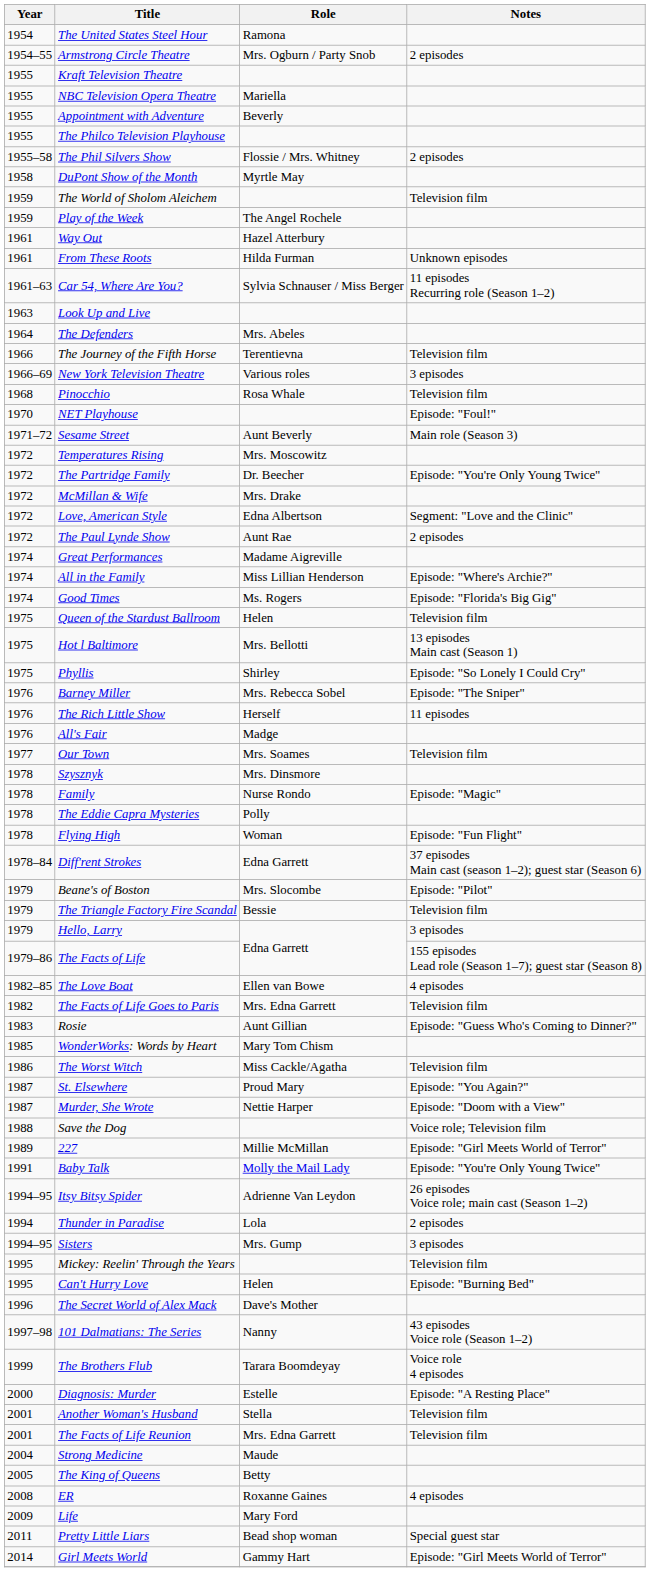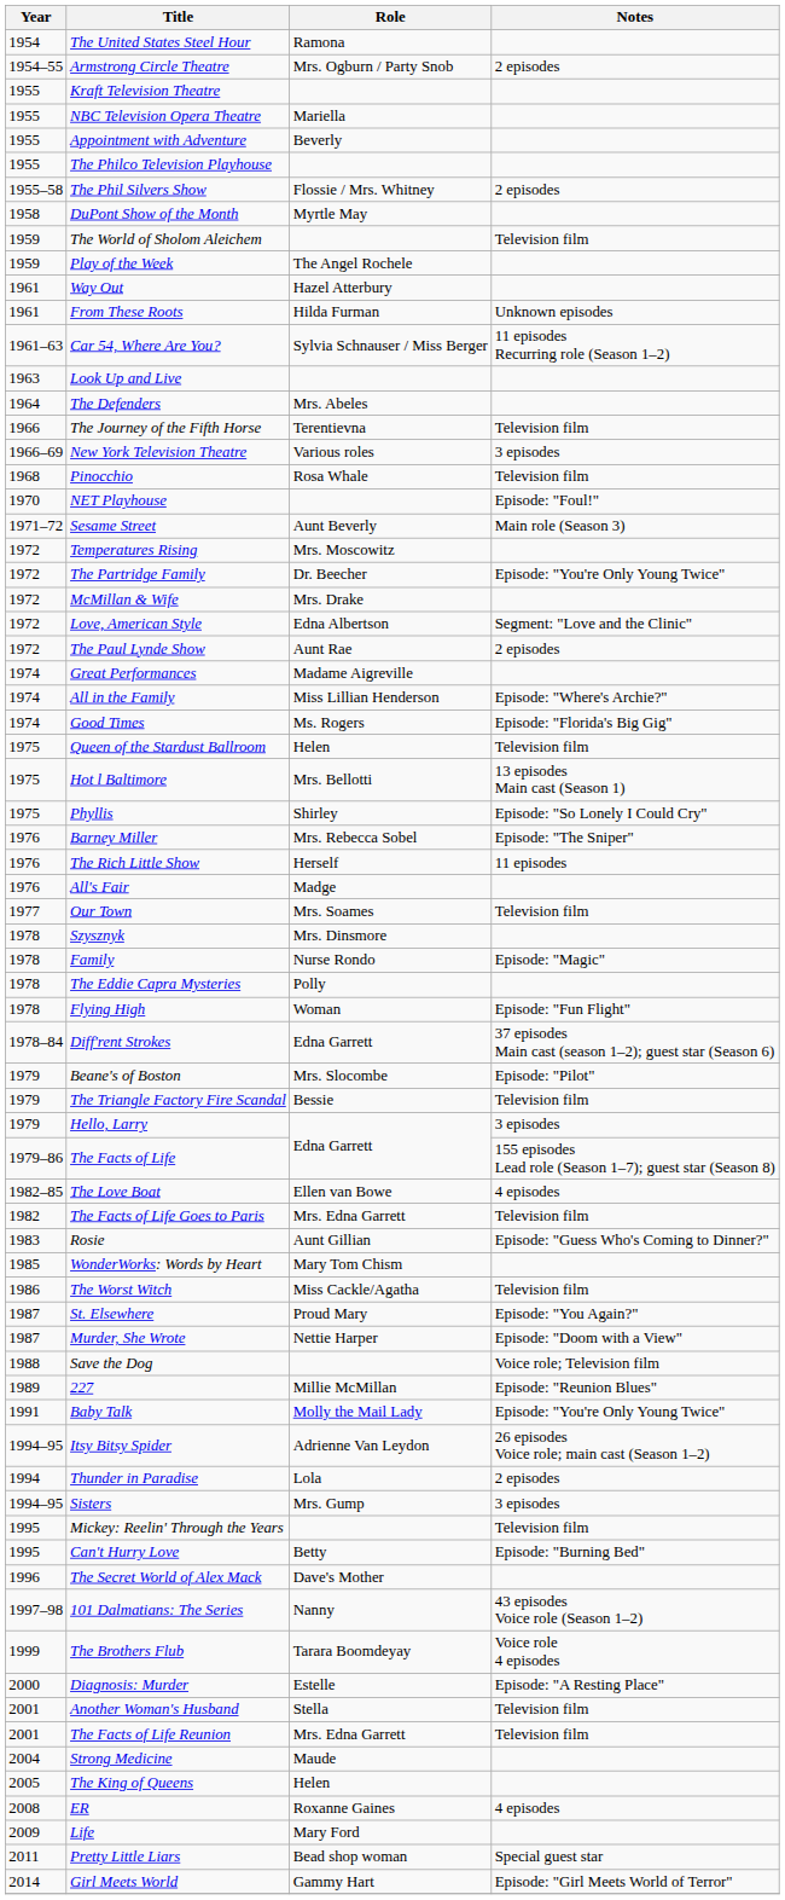227 | Notes: Episode: "Girl Meets World of Terror" -> Episode: "Reunion Blues"
Can't Hurry Love | Role: Helen -> Betty
The King of Queens | Role: Betty -> Helen
